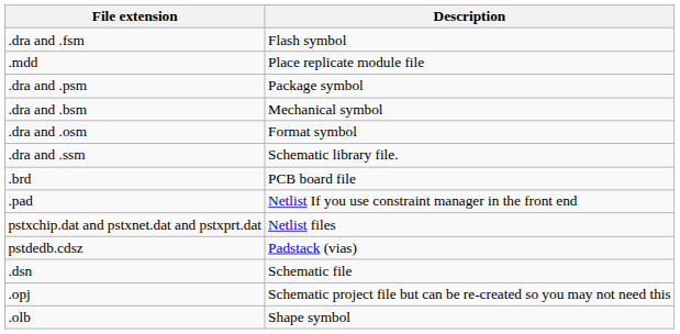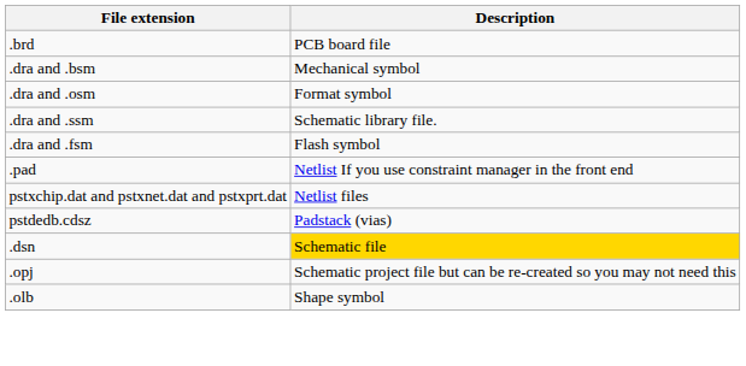rows swapped: .brd <-> .dra and .fsm
- row: .mdd | Place replicate module file
- row: .dra and .psm | Package symbol
.dsn | Description: no background -> gold background
